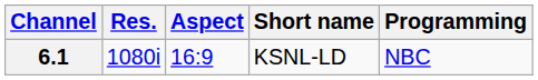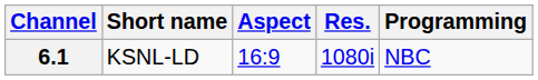columns swapped: Res. <-> Short name
